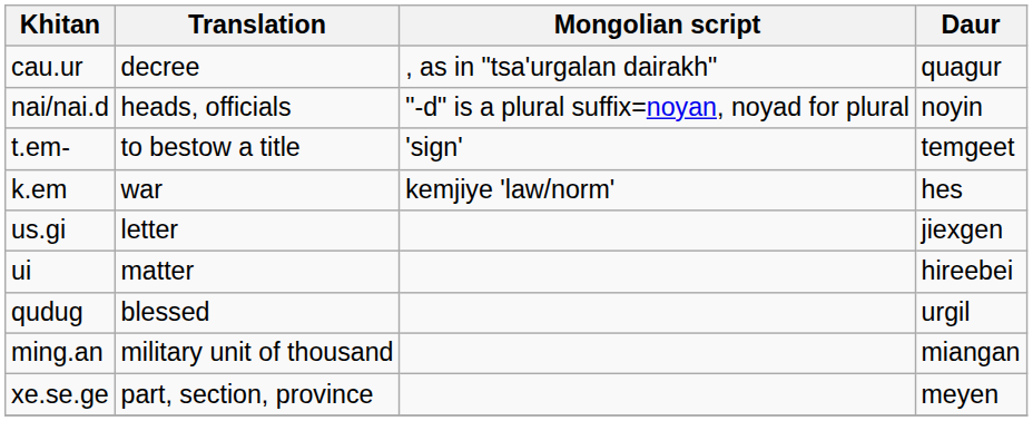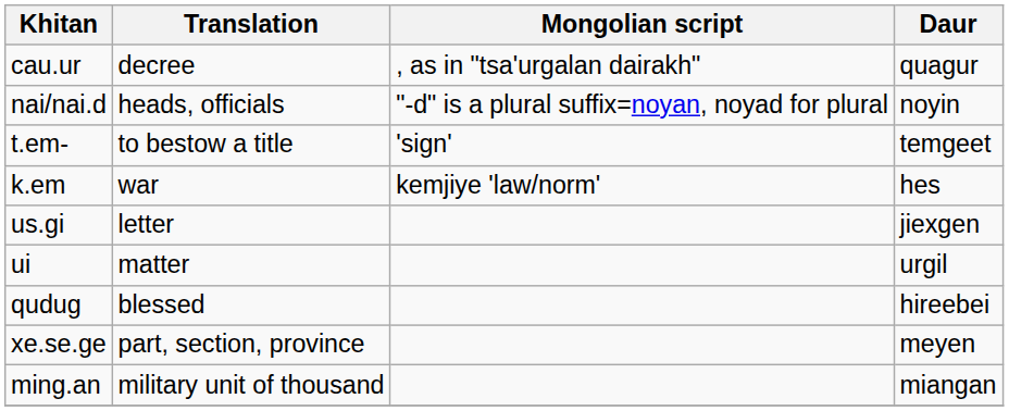ui | Daur: hireebei -> urgil
qudug | Daur: urgil -> hireebei
rows swapped: xe.se.ge <-> ming.an
